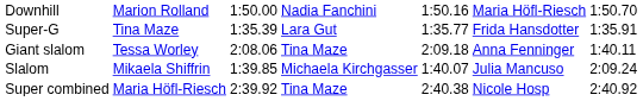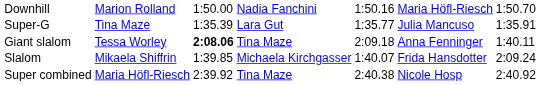Super-G | column 6: Frida Hansdotter -> Julia Mancuso
Giant slalom | column 3: normal -> bold
Slalom | column 6: Julia Mancuso -> Frida Hansdotter
